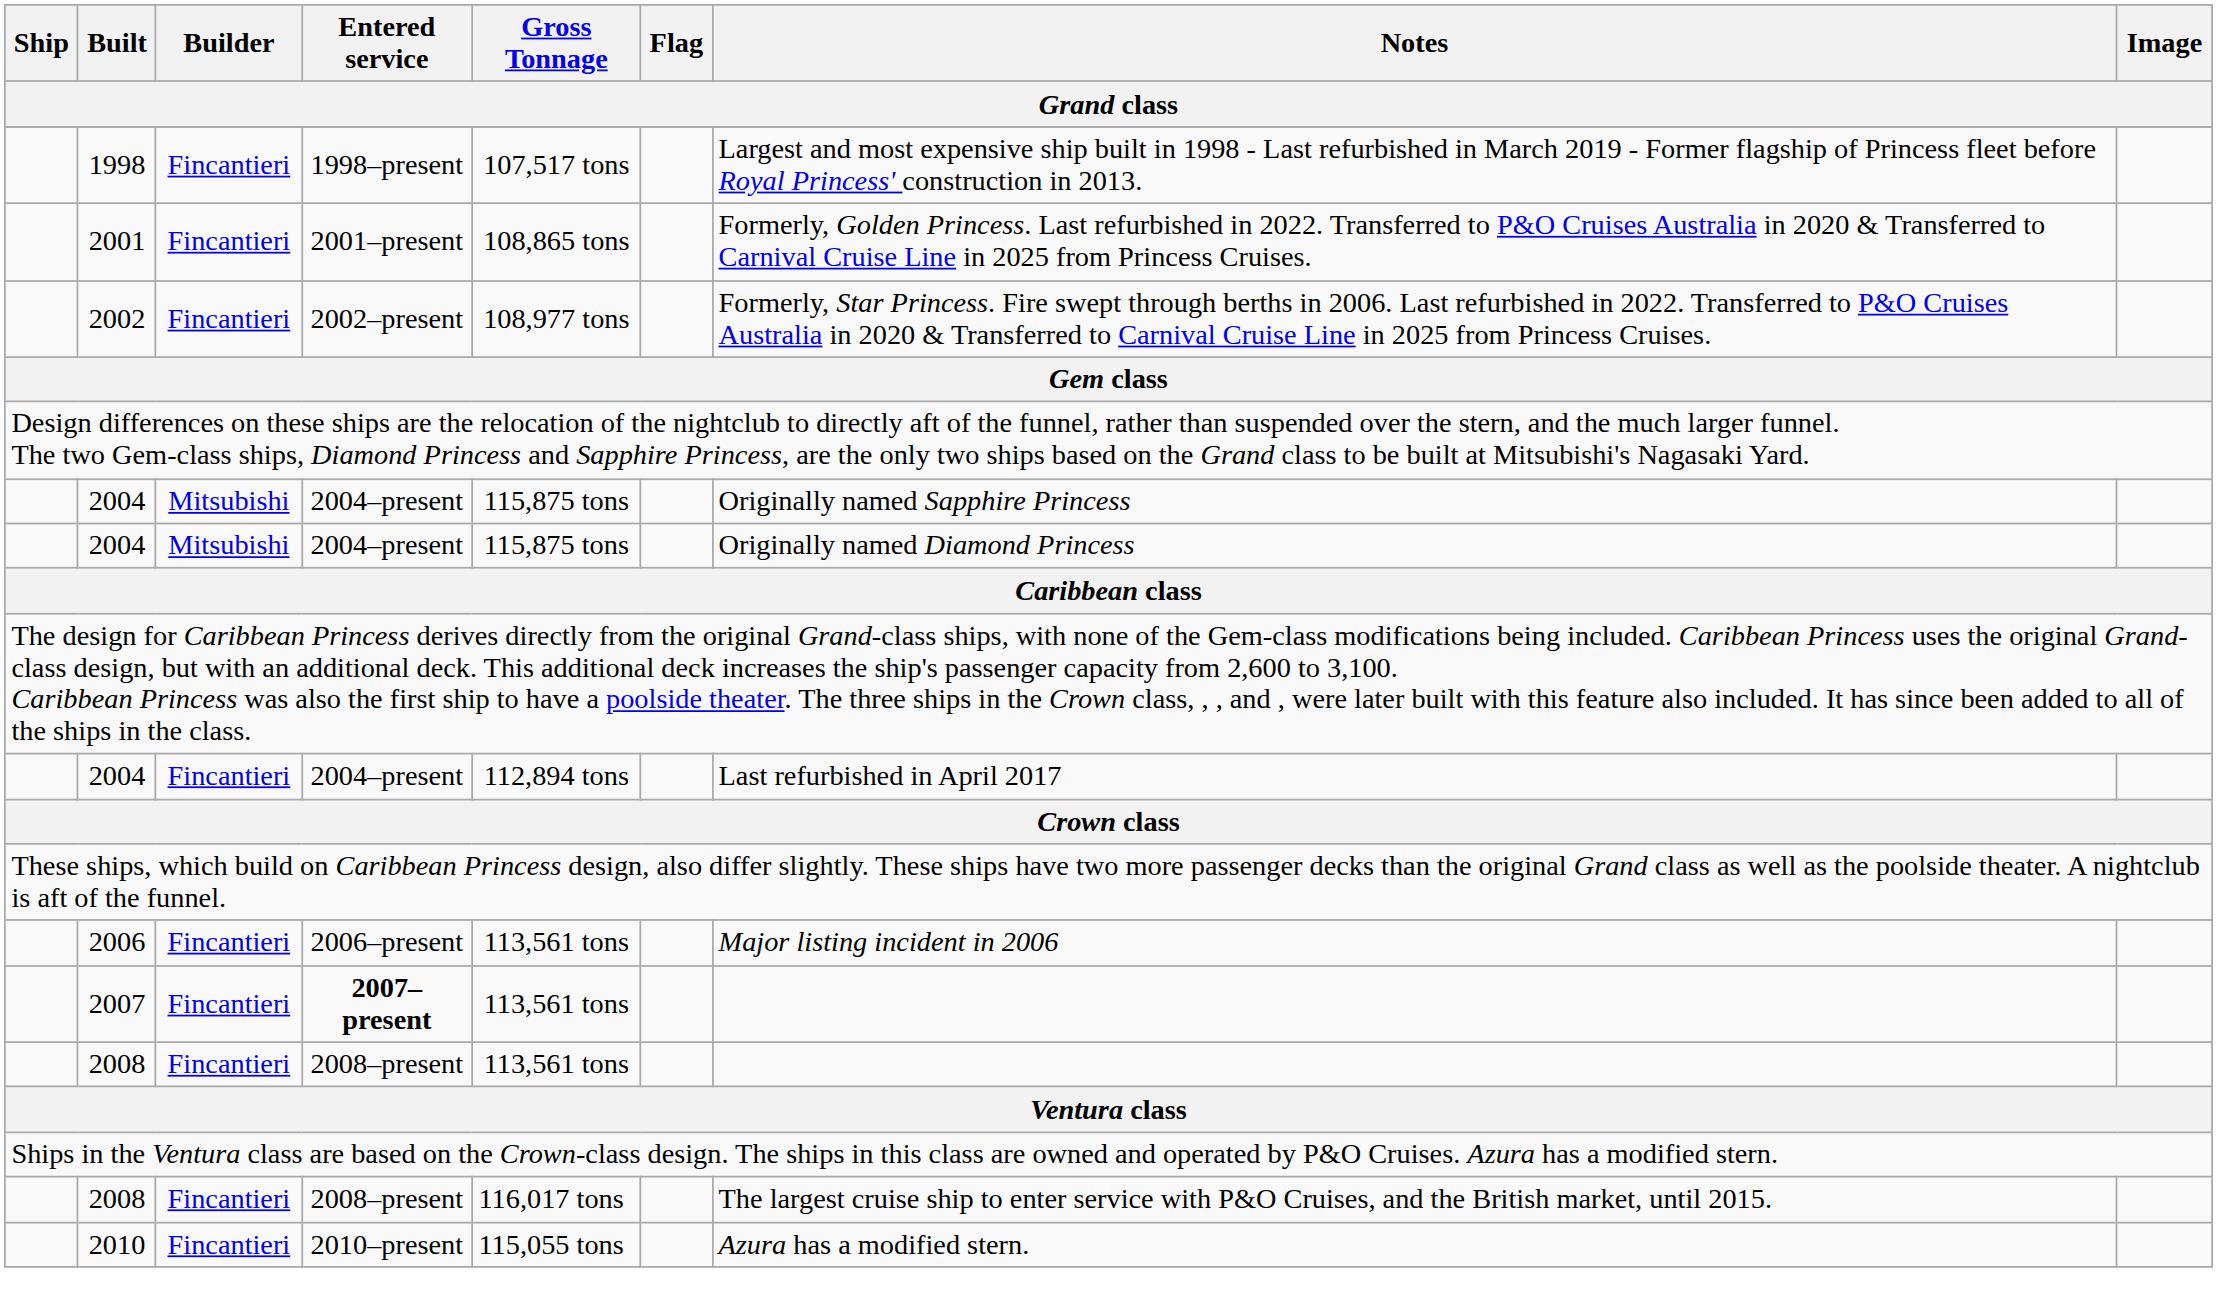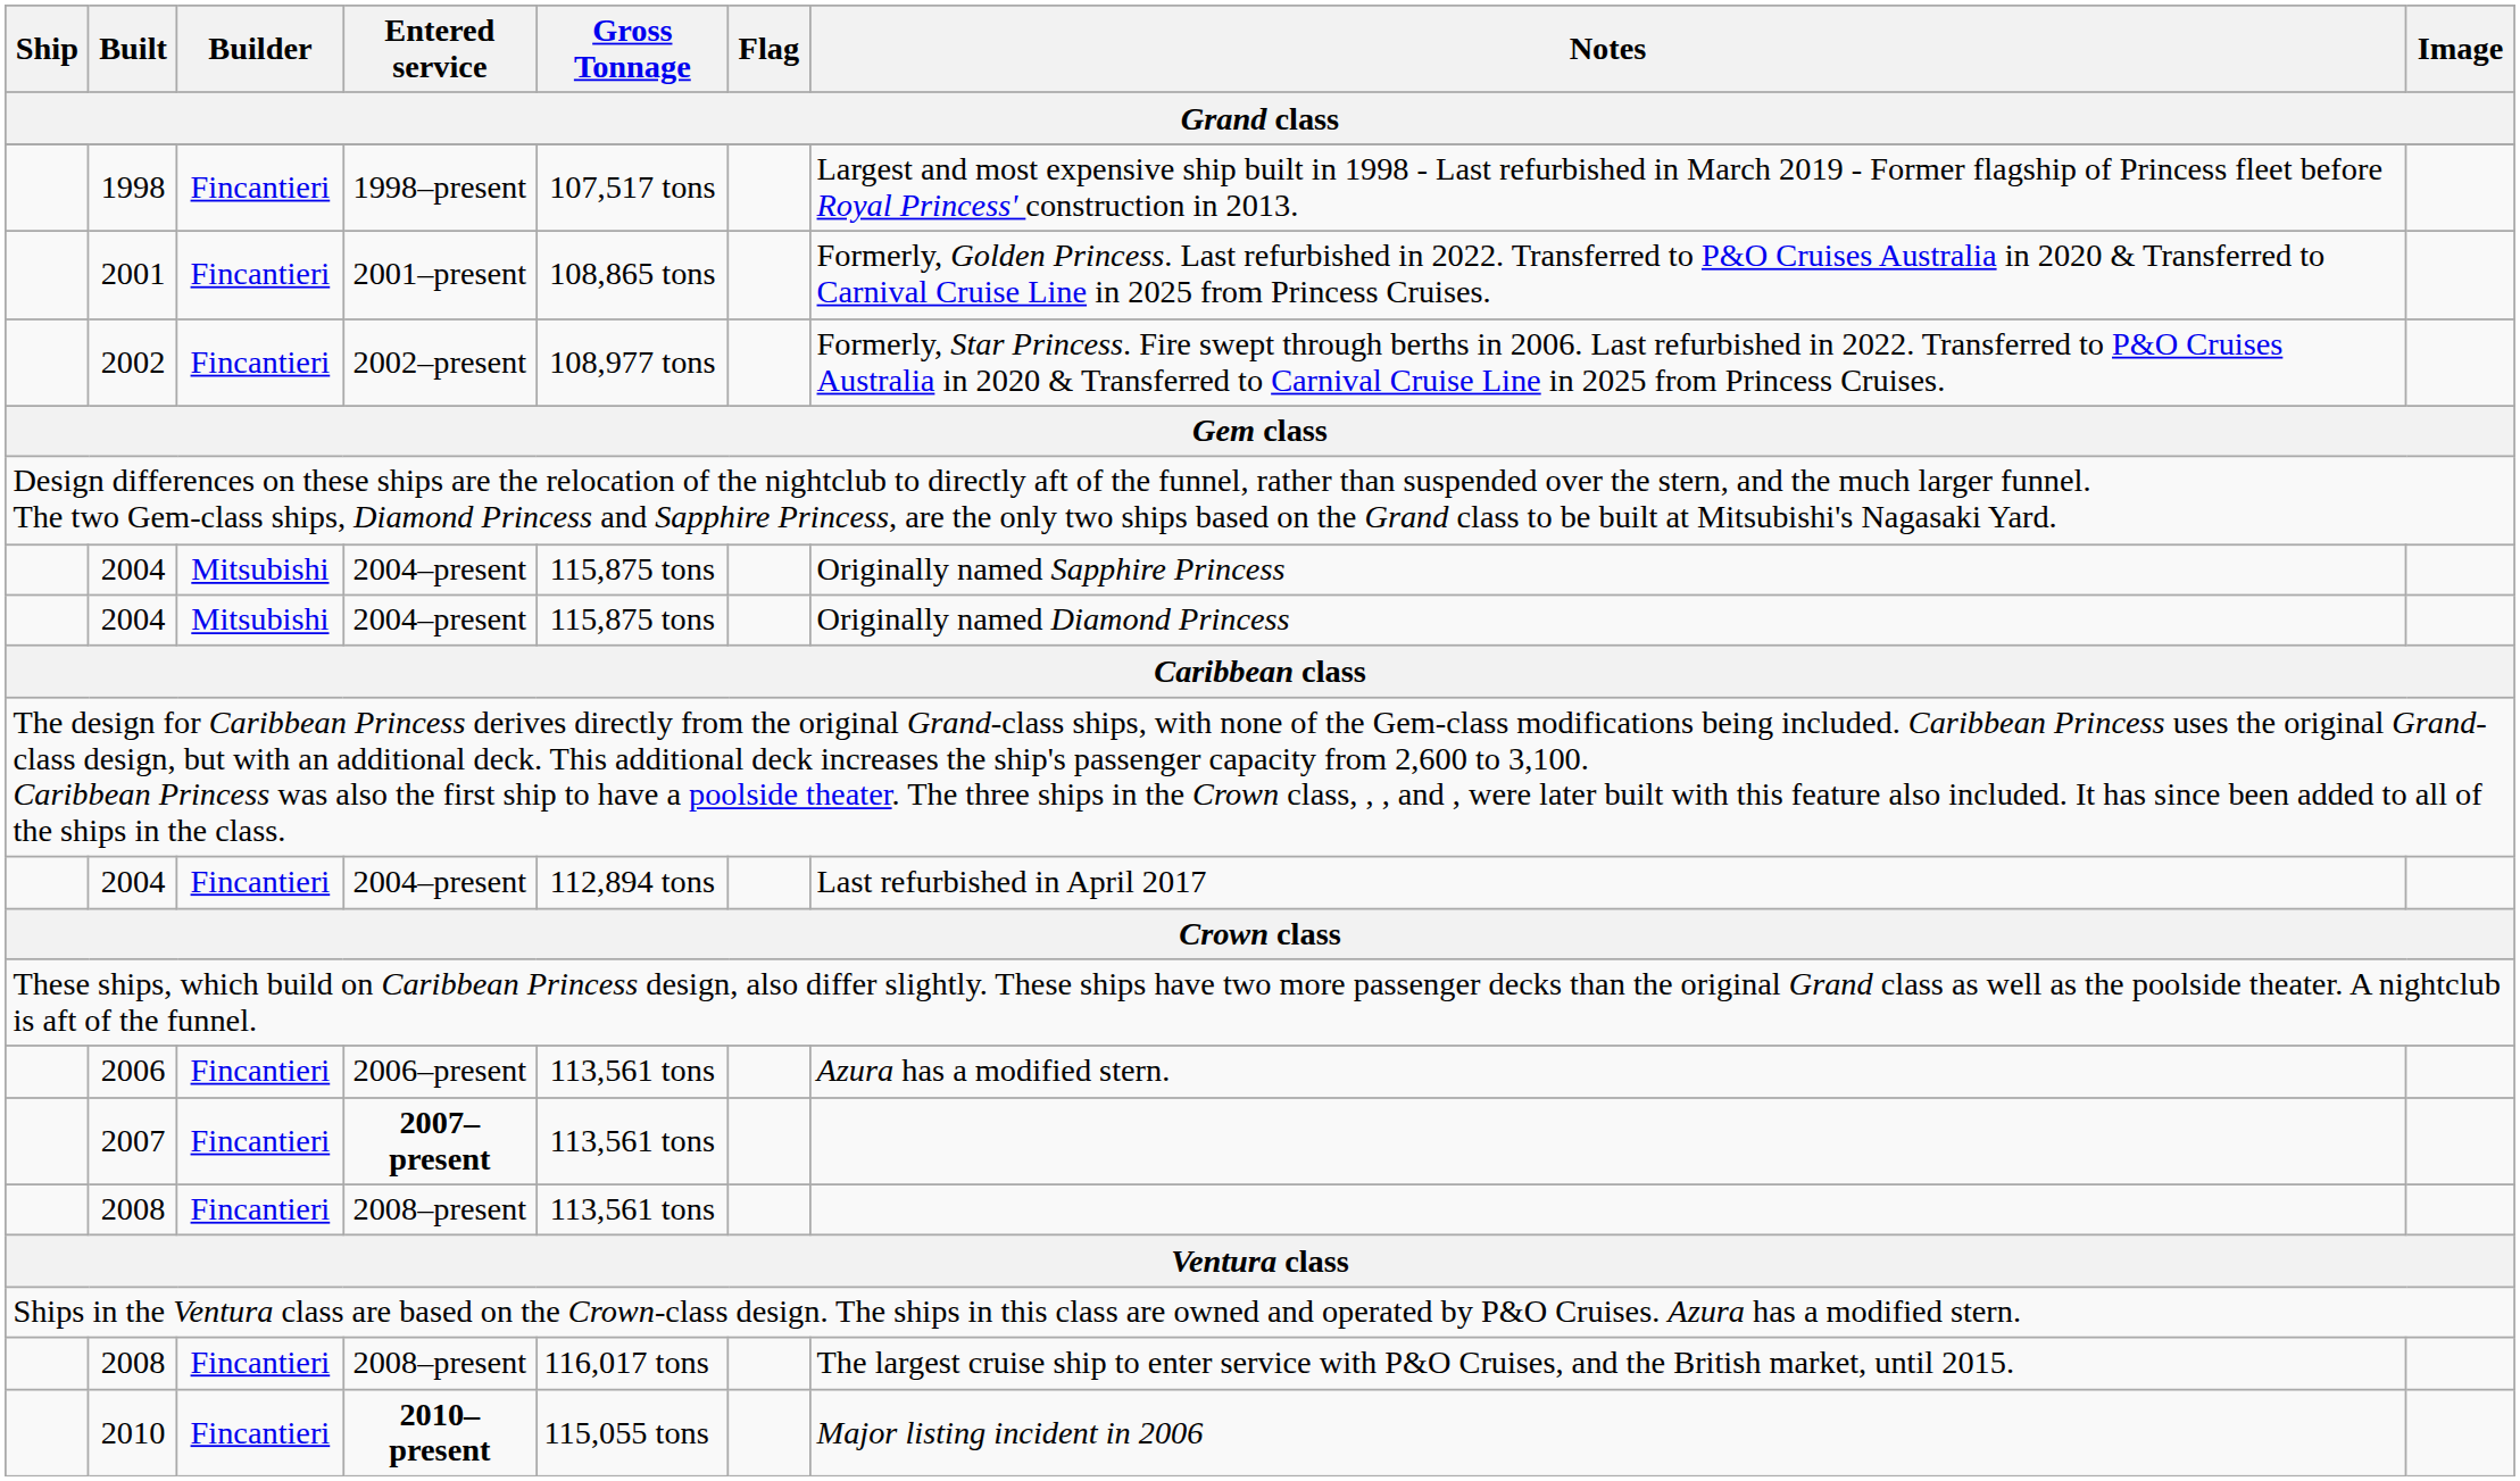2006 | Notes: Major listing incident in 2006 -> Azura has a modified stern.
2010 | Entered service: normal -> bold
2010 | Notes: Azura has a modified stern. -> Major listing incident in 2006
